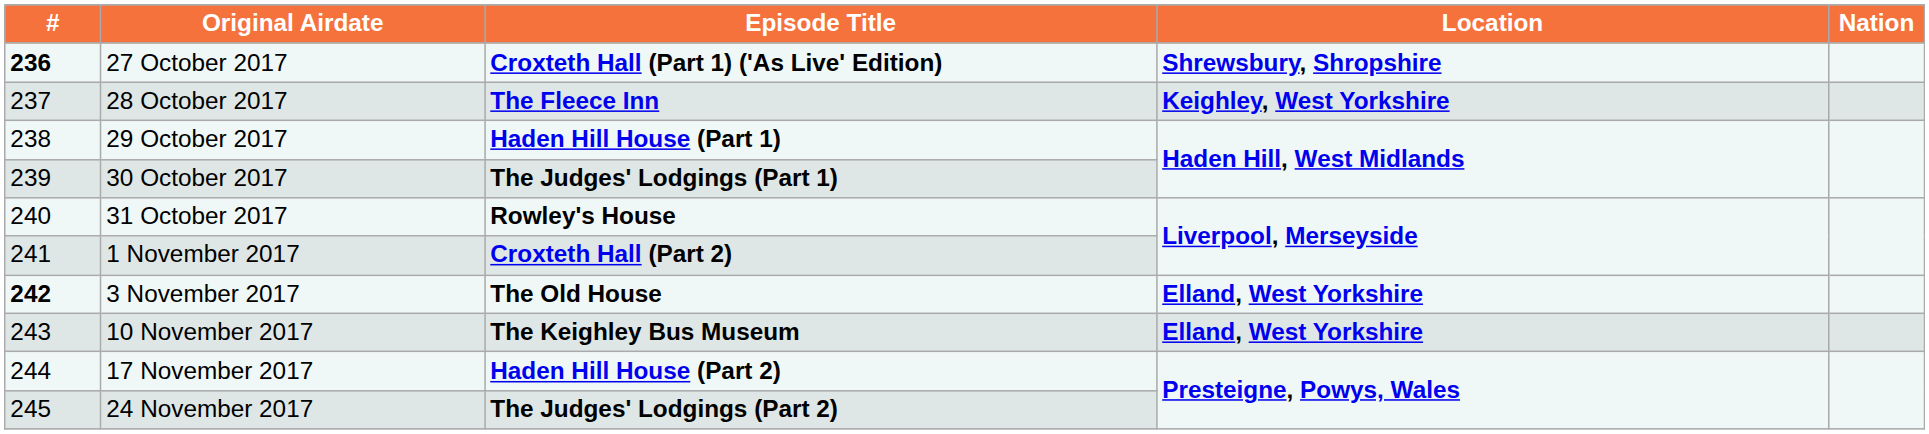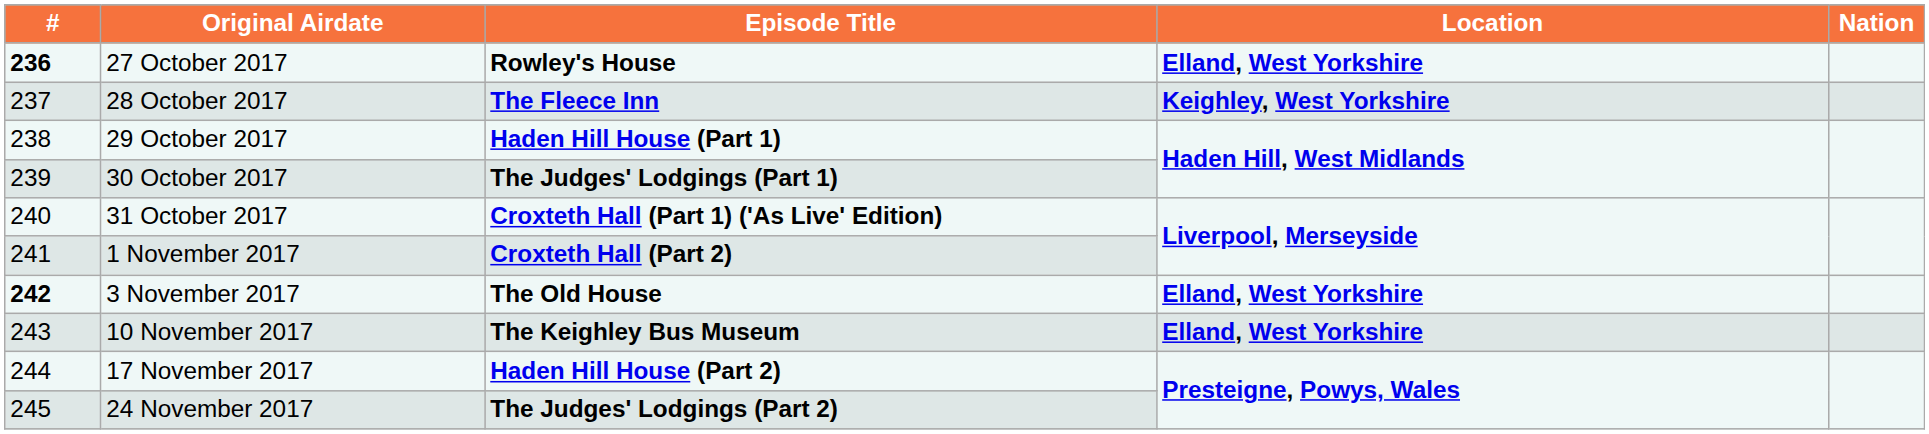27 October 2017 | Episode Title: Croxteth Hall (Part 1) ('As Live' Edition) -> Rowley's House
27 October 2017 | Location: Shrewsbury, Shropshire -> Elland, West Yorkshire
31 October 2017 | Episode Title: Rowley's House -> Croxteth Hall (Part 1) ('As Live' Edition)
